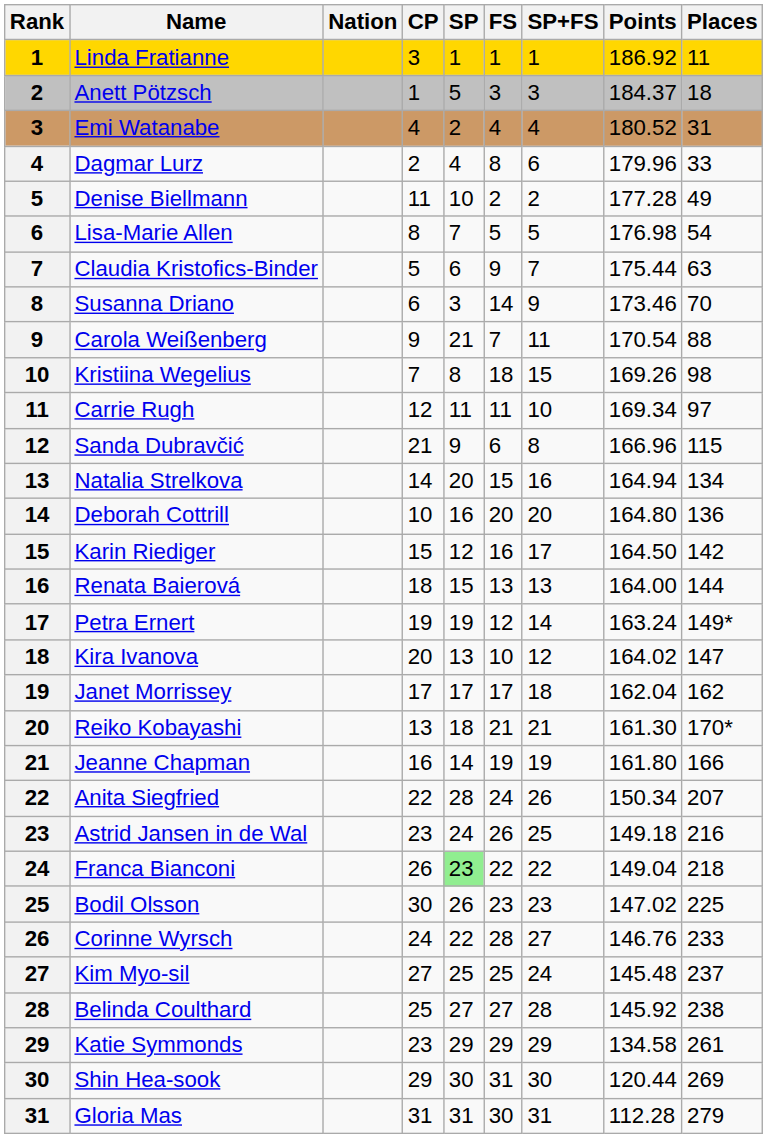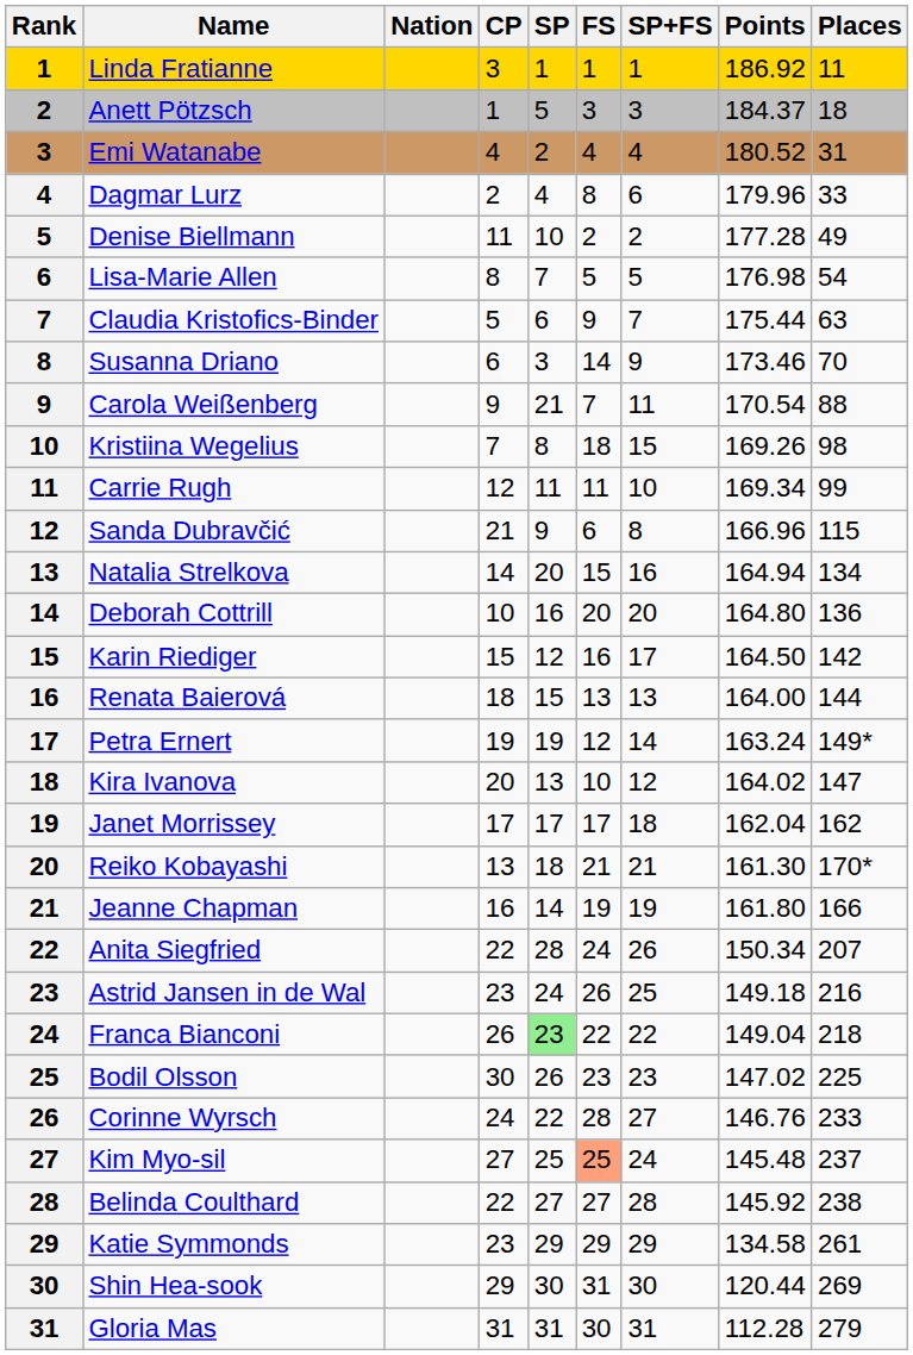Carrie Rugh | Places: 97 -> 99
Kim Myo-sil | FS: no background -> lightsalmon background
Belinda Coulthard | CP: 25 -> 22
